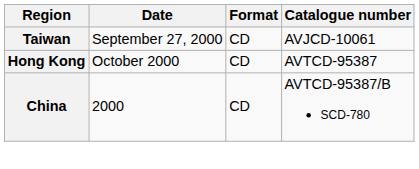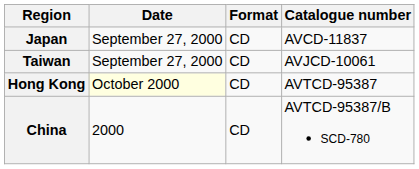+ row: Japan | September 27, 2000 | CD | AVCD-11837
Hong Kong | Date: no background -> lightyellow background
